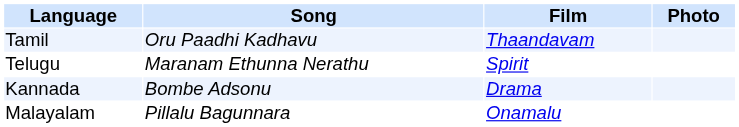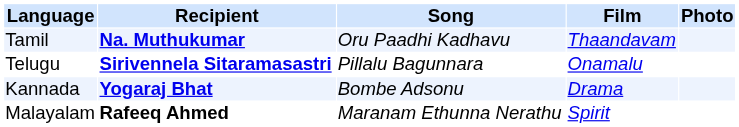+ column: Recipient | Na. Muthukumar | Sirivennela Sitaramasastri | Yogaraj Bhat | Rafeeq Ahmed
Telugu | Song: Maranam Ethunna Nerathu -> Pillalu Bagunnara
Telugu | Film: Spirit -> Onamalu
Malayalam | Song: Pillalu Bagunnara -> Maranam Ethunna Nerathu
Malayalam | Film: Onamalu -> Spirit
